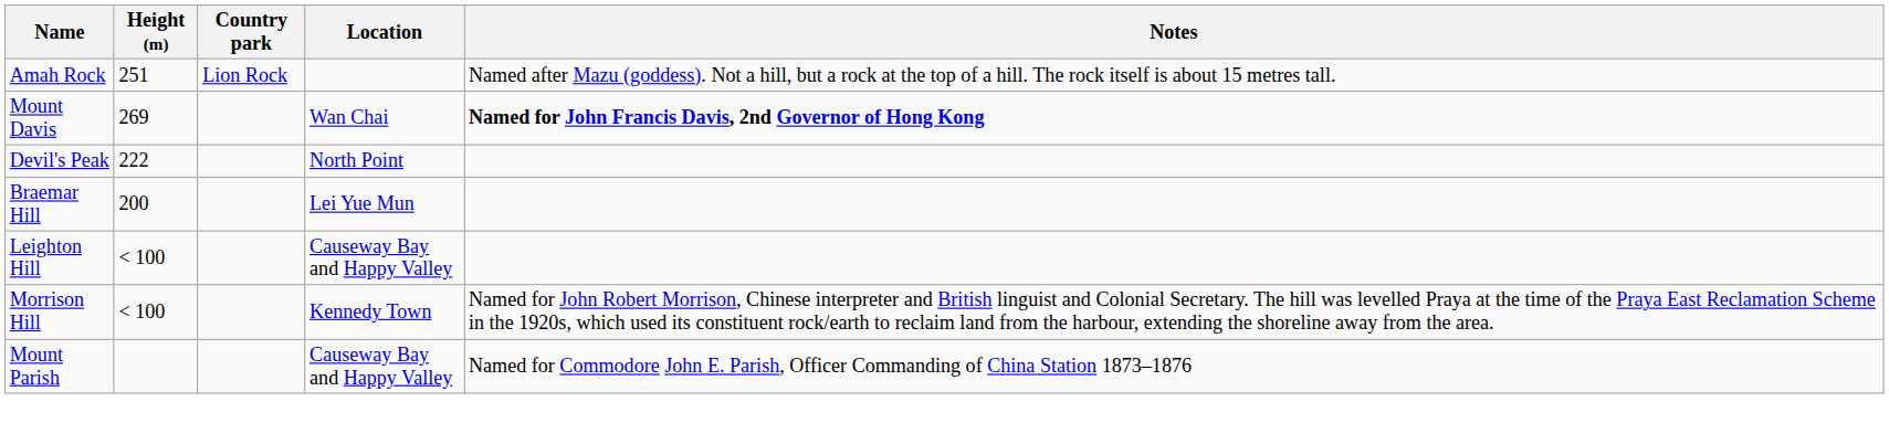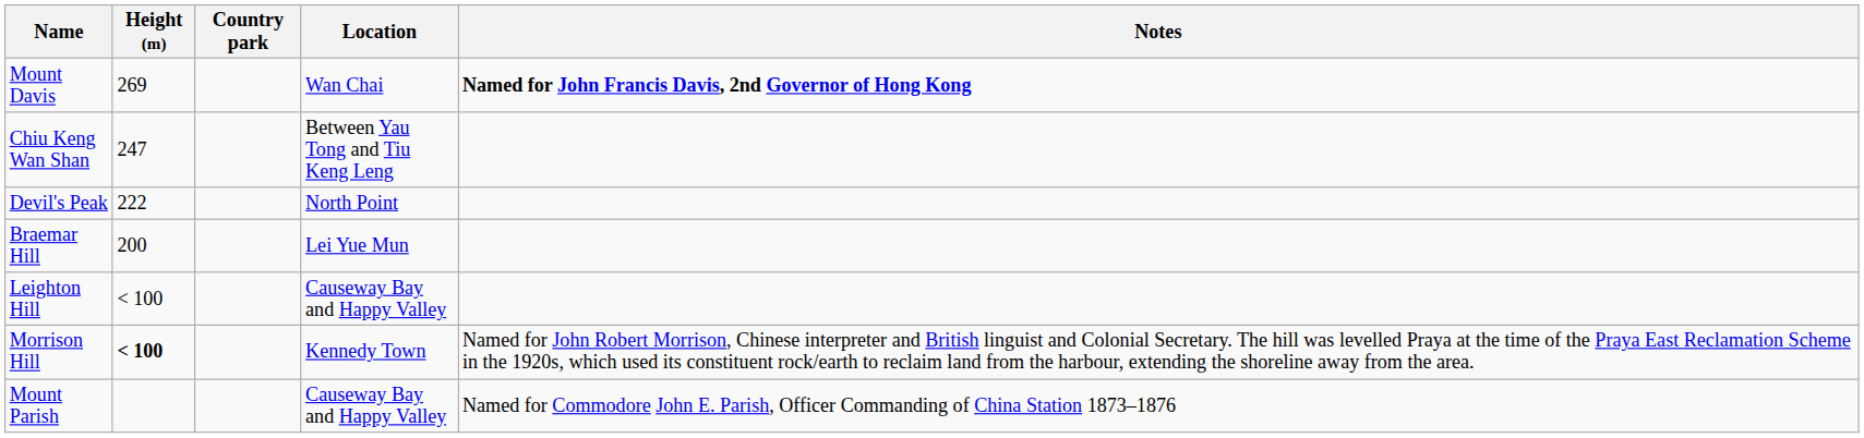- row: Amah Rock | 251 | Lion Rock | Named after Mazu (goddess). Not a hill, but a rock at the top of a hill. The rock itself is about 15 metres tall.
+ row: Chiu Keng Wan Shan | 247 | Between Yau Tong and Tiu Keng Leng
Morrison Hill | Height (m): normal -> bold
